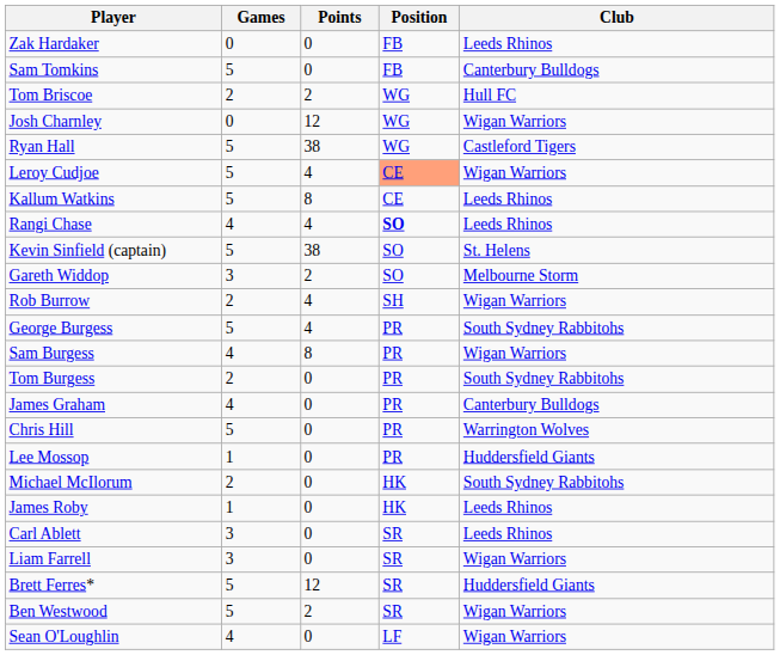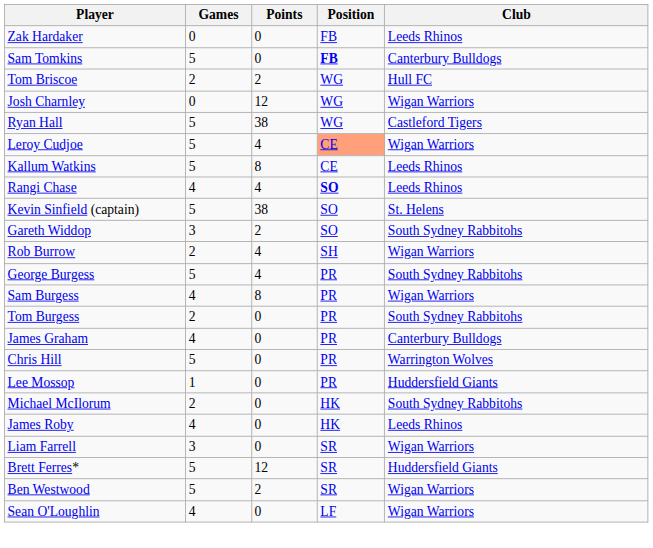Sam Tomkins | Position: normal -> bold
Gareth Widdop | Club: Melbourne Storm -> South Sydney Rabbitohs
James Roby | Games: 1 -> 4
- row: Carl Ablett | 3 | 0 | SR | Leeds Rhinos
